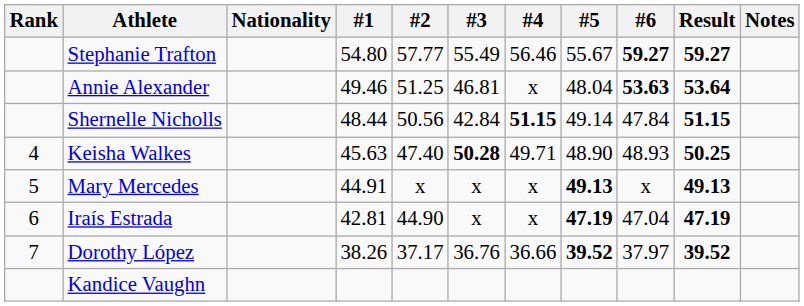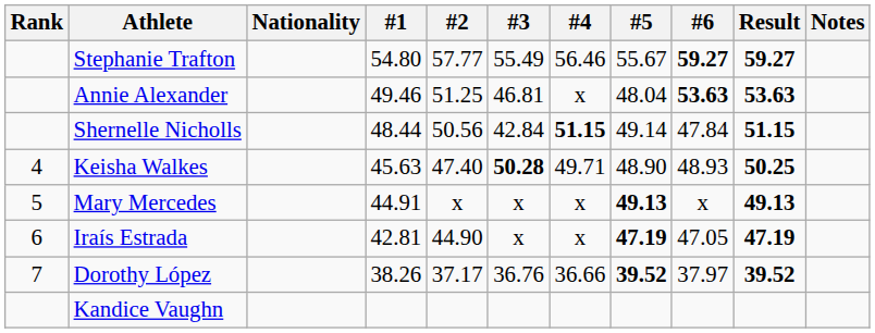Annie Alexander | Result: 53.64 -> 53.63
Iraís Estrada | #6: 47.04 -> 47.05
